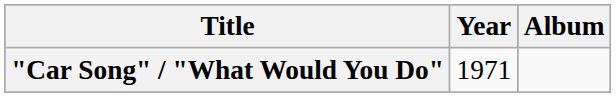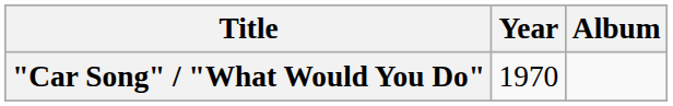"Car Song" / "What Would You Do" | Year: 1971 -> 1970
